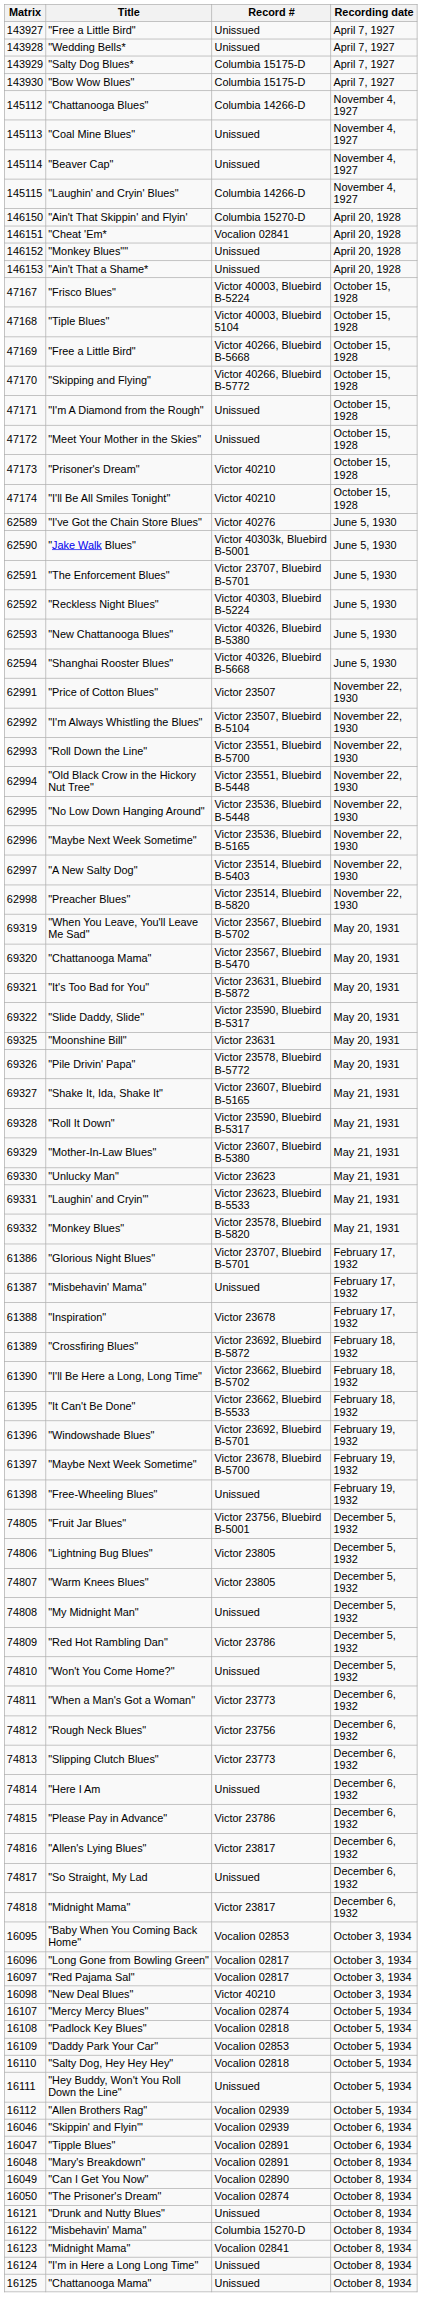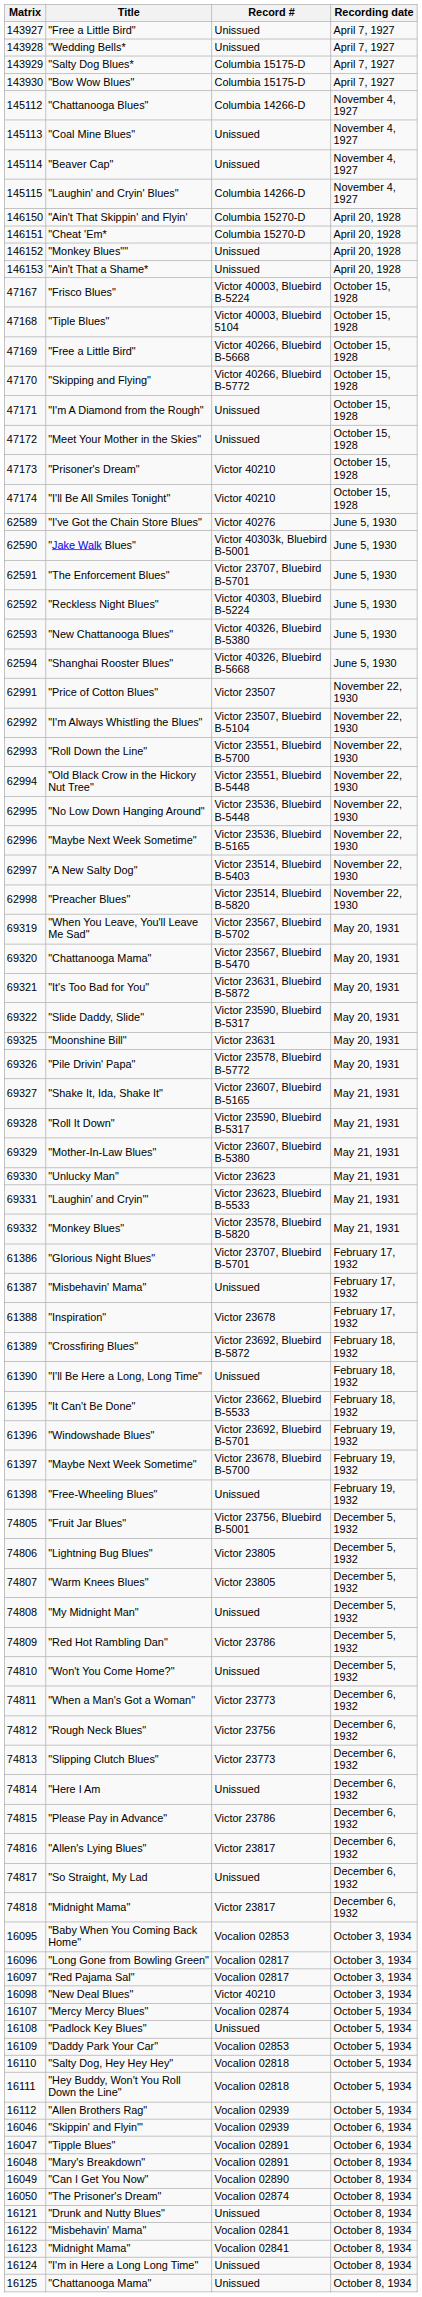"Cheat 'Em* | Record #: Vocalion 02841 -> Columbia 15270-D
"I'll Be Here a Long, Long Time" | Record #: Victor 23662, Bluebird B-5702 -> Unissued
"Padlock Key Blues" | Record #: Vocalion 02818 -> Unissued
"Hey Buddy, Won't You Roll Down the Line" | Record #: Unissued -> Vocalion 02818
16122 / "Misbehavin' Mama" | Record #: Columbia 15270-D -> Vocalion 02841
